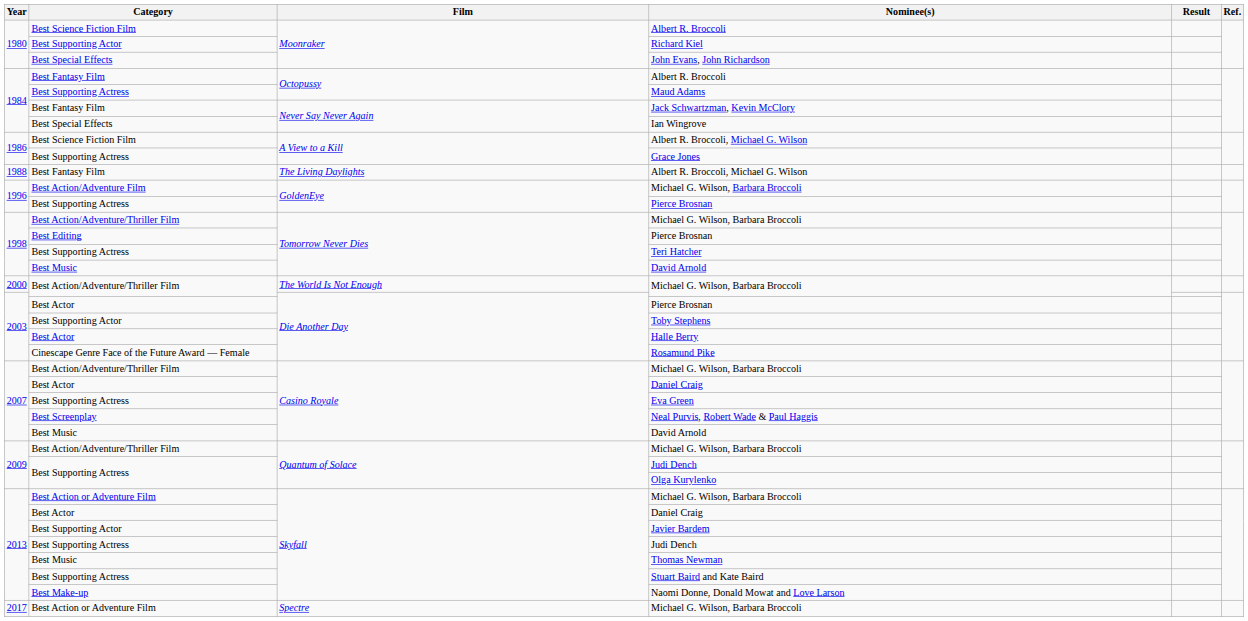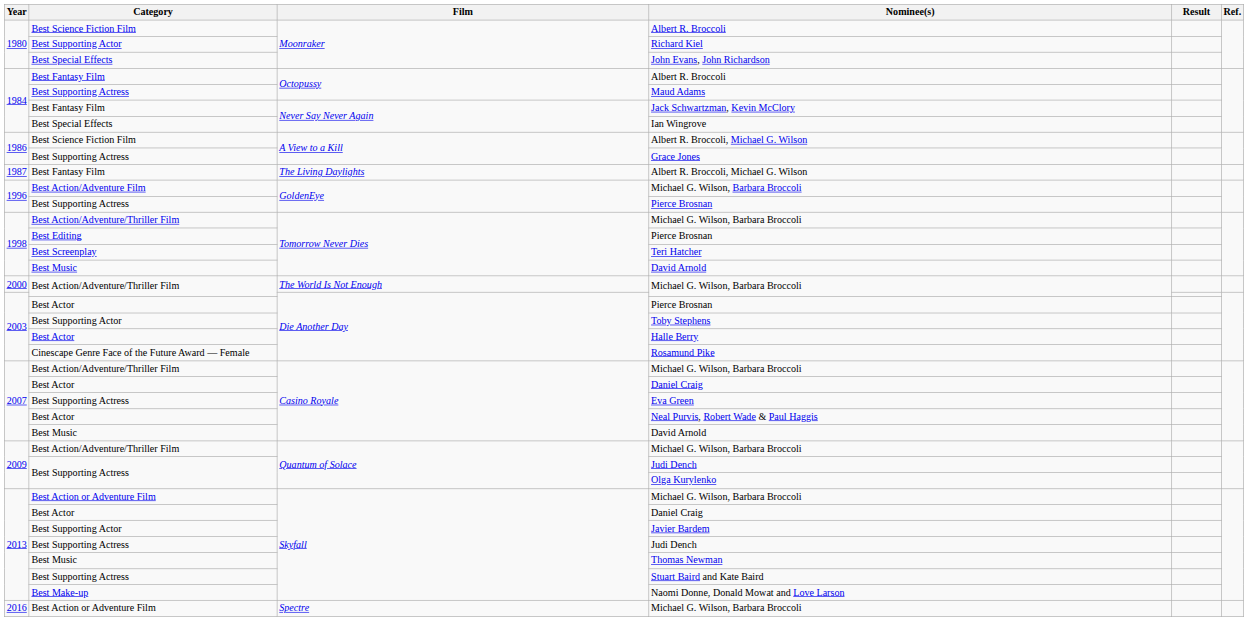The Living Daylights / Albert R. Broccoli, Michael G. Wilson | Year: 1988 -> 1987
Teri Hatcher | Category: Best Supporting Actress -> Best Screenplay
Neal Purvis, Robert Wade & Paul Haggis | Category: Best Screenplay -> Best Actor
Spectre / Michael G. Wilson, Barbara Broccoli | Year: 2017 -> 2016
